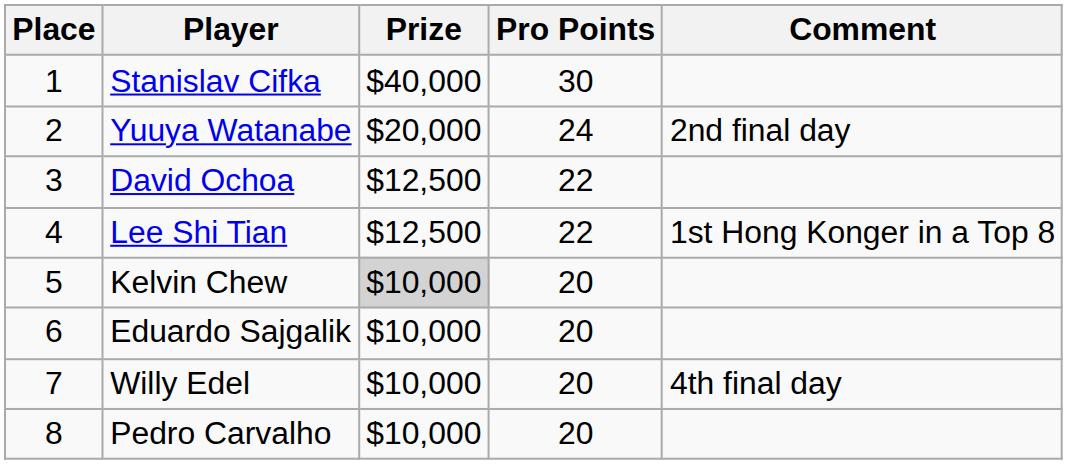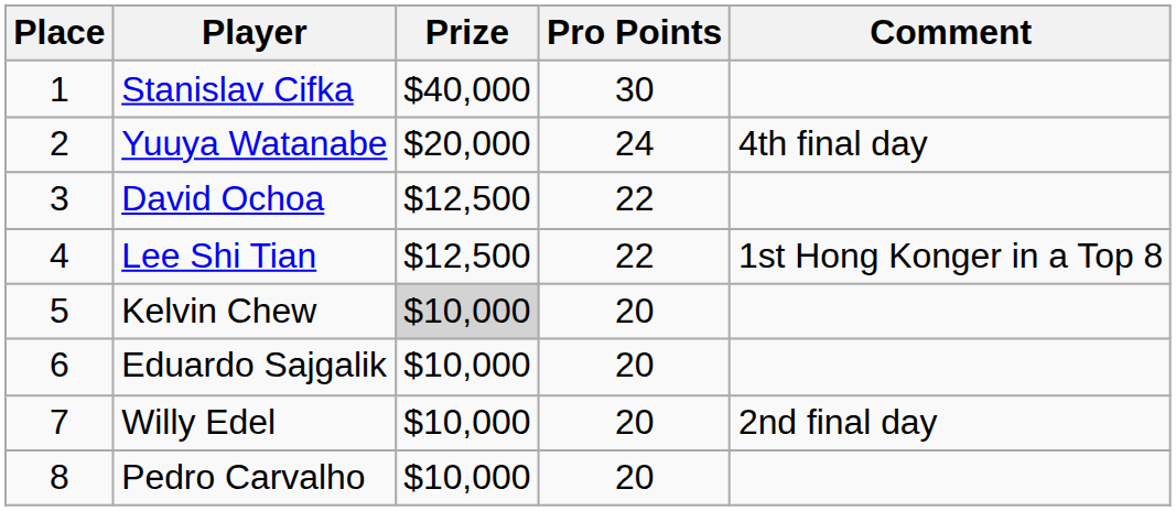Yuuya Watanabe | Comment: 2nd final day -> 4th final day
Willy Edel | Comment: 4th final day -> 2nd final day
